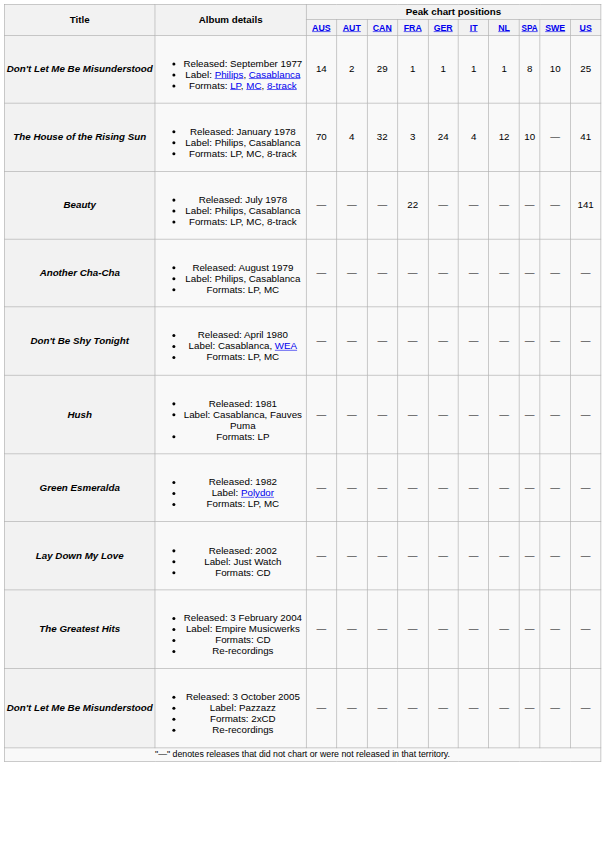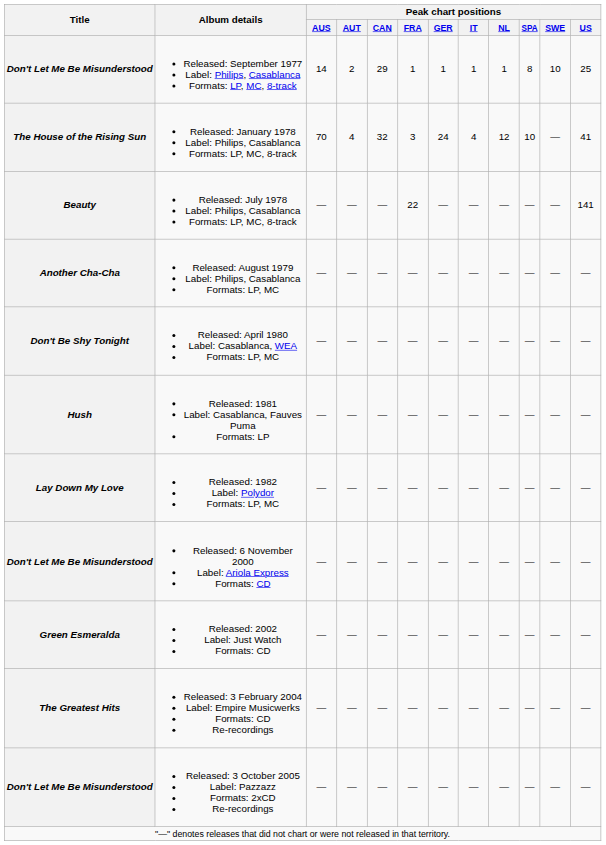Released: 1982 Label: Polydor Formats: LP, MC | Title: Green Esmeralda -> Lay Down My Love
+ row: Don't Let Me Be Misunderstood | Released: 6 November 2000 Label: Ariola Express Formats: CD | — | — | — | — | — | — | — | — | — | —
Released: 2002 Label: Just Watch Formats: CD | Title: Lay Down My Love -> Green Esmeralda
